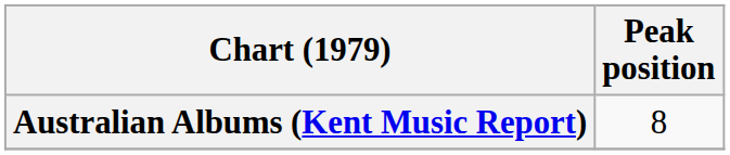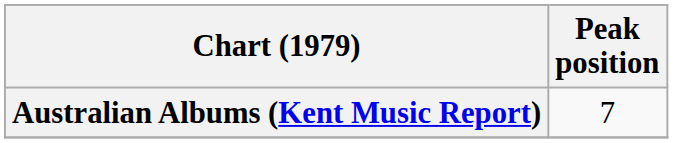Australian Albums (Kent Music Report) | Peak position: 8 -> 7
